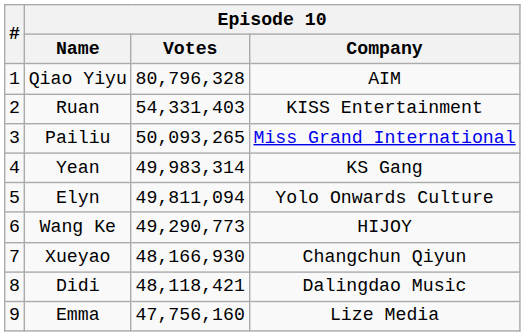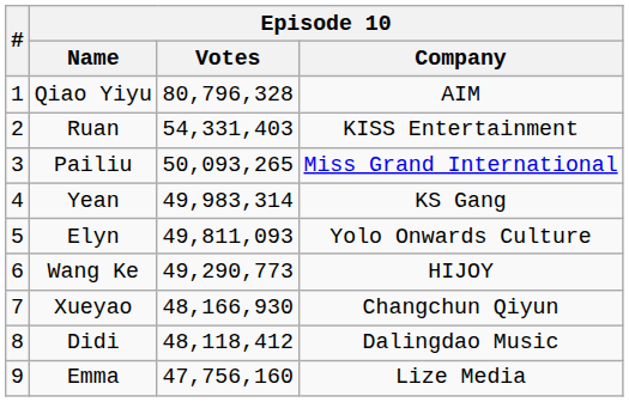Elyn | Episode 10 / Votes: 49,811,094 -> 49,811,093
Didi | Episode 10 / Votes: 48,118,421 -> 48,118,412
